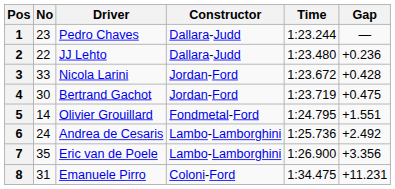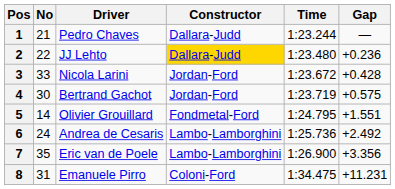1 | No: 23 -> 21
2 | Constructor: no background -> gold background
4 | Gap: +0.475 -> +0.575
